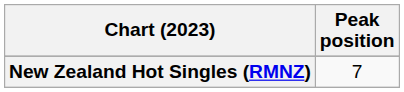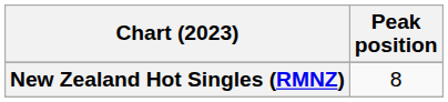New Zealand Hot Singles (RMNZ) | Peak position: 7 -> 8
